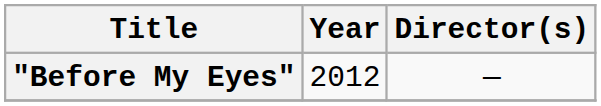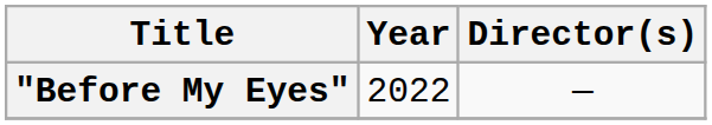"Before My Eyes" | Year: 2012 -> 2022
